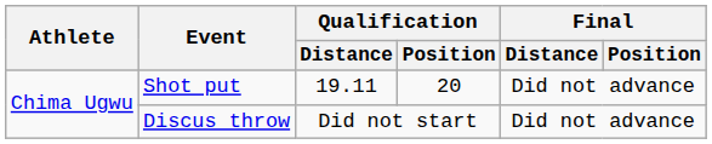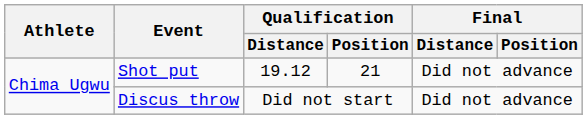Shot put | Qualification / Distance: 19.11 -> 19.12
Shot put | Qualification / Position: 20 -> 21
